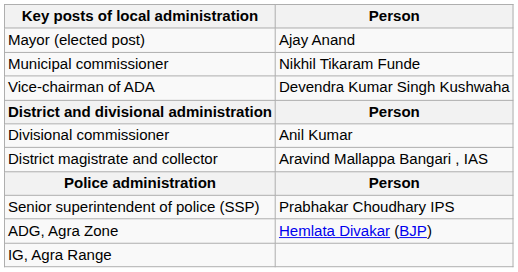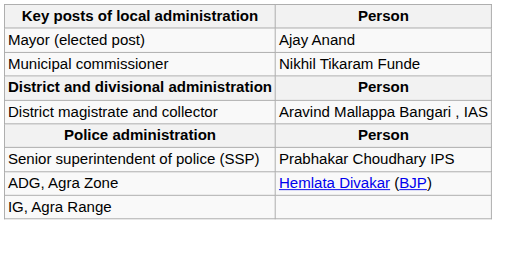- row: Vice-chairman of ADA | Devendra Kumar Singh Kushwaha
- row: Divisional commissioner | Anil Kumar
